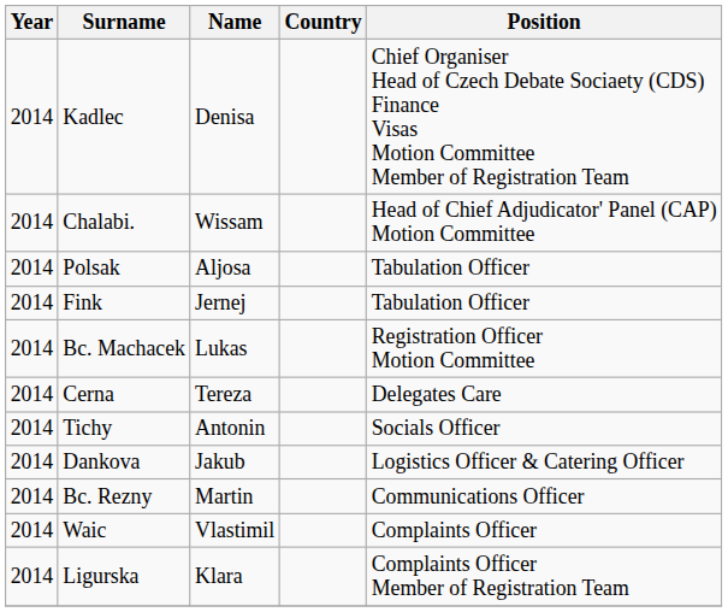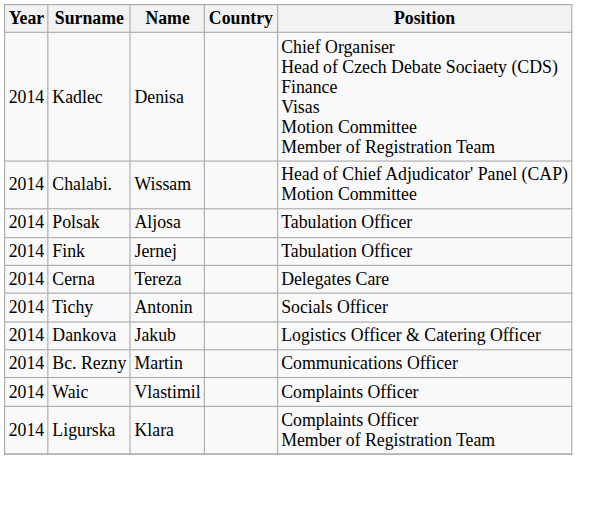- row: 2014 | Bc. Machacek | Lukas | Registration Officer Motion Committee
